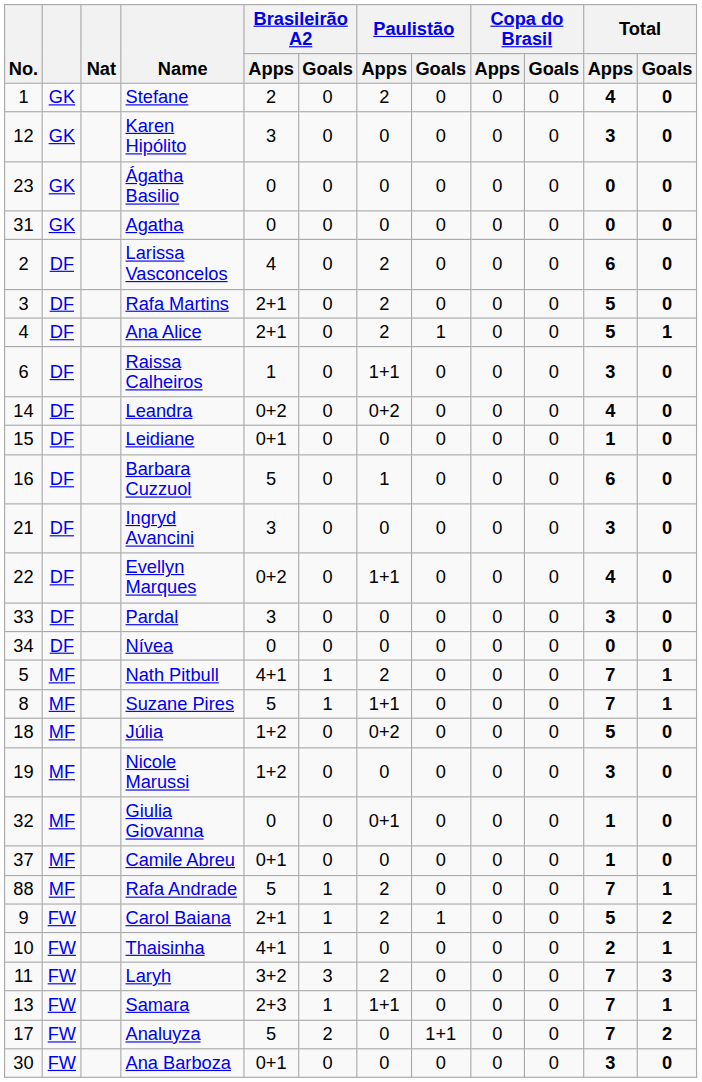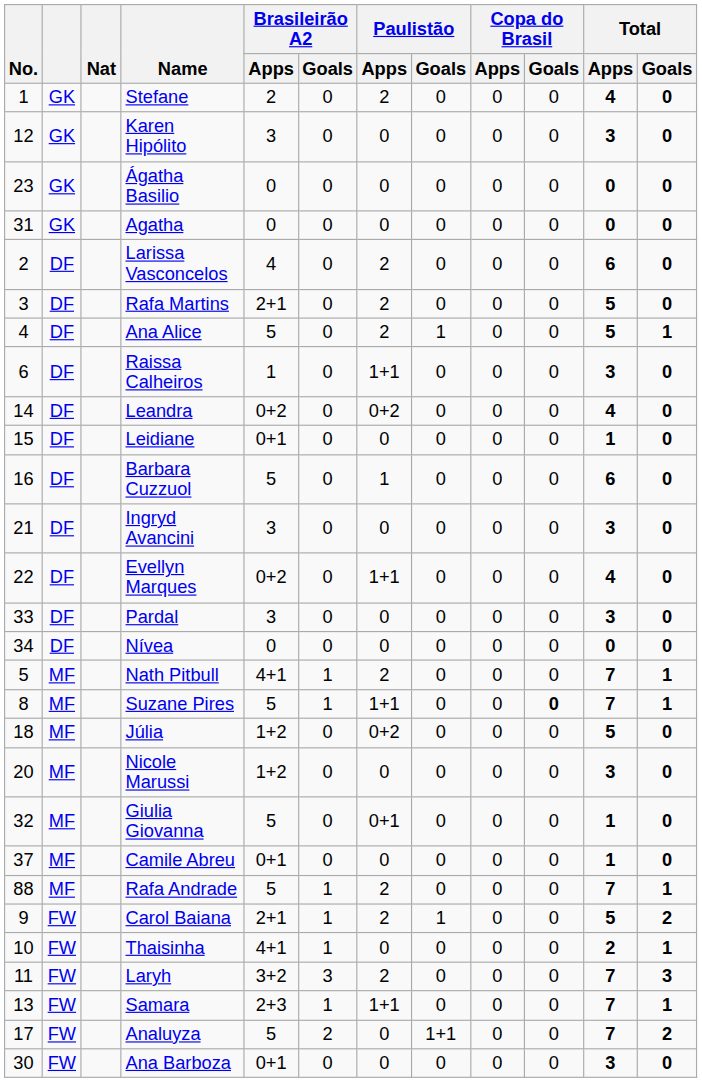Ana Alice | Brasileirão A2 / Apps: 2+1 -> 5
Suzane Pires | Copa do Brasil / Goals: normal -> bold
Nicole Marussi | No.: 19 -> 20
Giulia Giovanna | Brasileirão A2 / Apps: 0 -> 5
